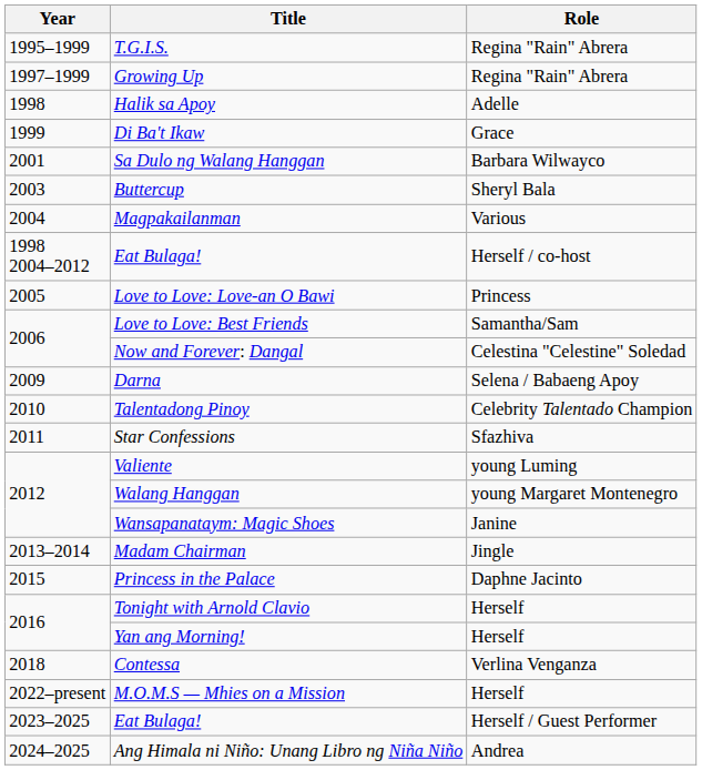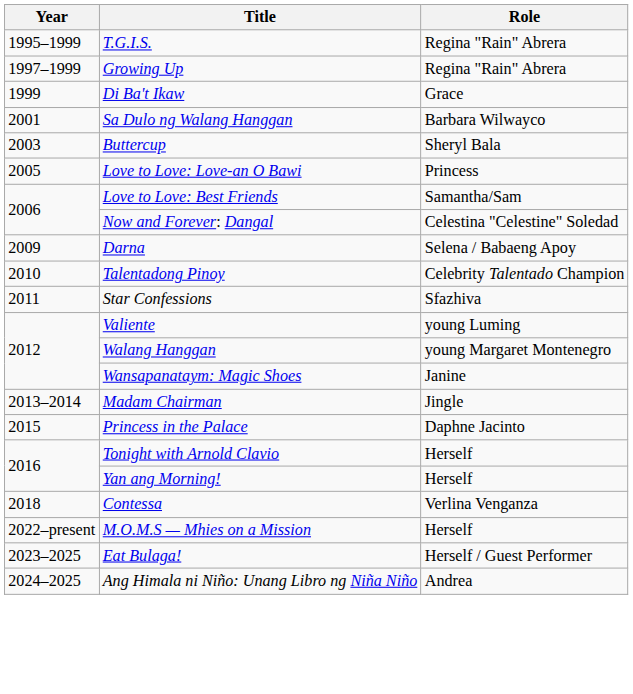- row: 1998 | Halik sa Apoy | Adelle
- row: 2004 | Magpakailanman | Various
- row: 1998 2004–2012 | Eat Bulaga! | Herself / co-host
